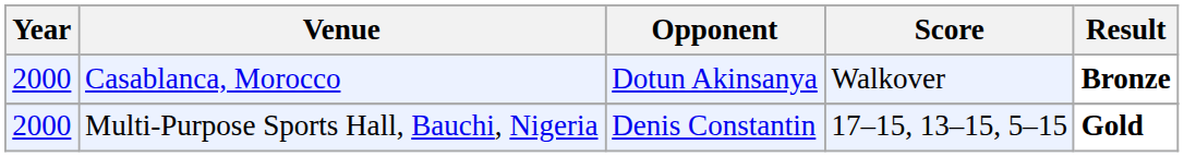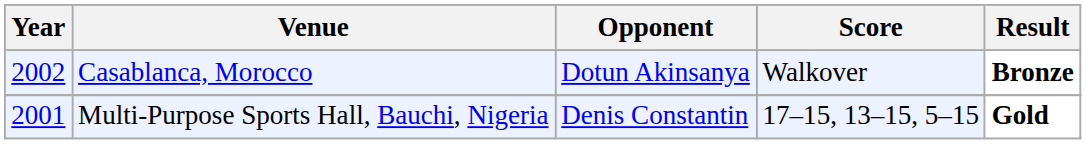Casablanca, Morocco | Year: 2000 -> 2002
Multi-Purpose Sports Hall, Bauchi, Nigeria | Year: 2000 -> 2001
